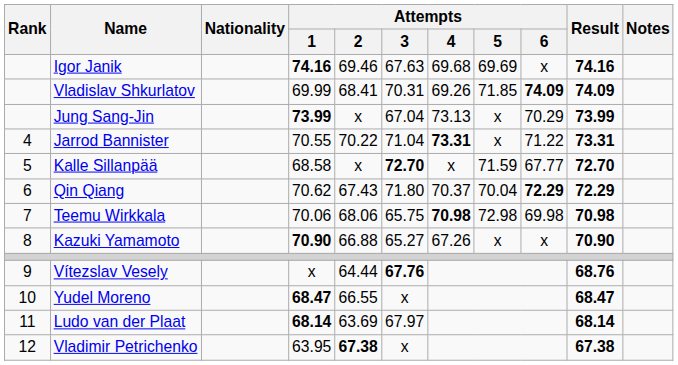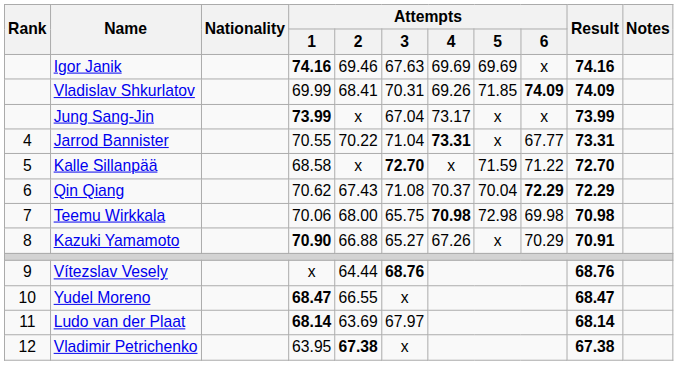Igor Janik | Attempts / 4: 69.68 -> 69.69
Jung Sang-Jin | Attempts / 4: 73.13 -> 73.17
Jung Sang-Jin | Attempts / 6: 70.29 -> x
Jarrod Bannister | Attempts / 6: 71.22 -> 67.77
Kalle Sillanpää | Attempts / 6: 67.77 -> 71.22
Qin Qiang | Attempts / 3: 71.80 -> 71.08
Teemu Wirkkala | Attempts / 2: 68.06 -> 68.00
Kazuki Yamamoto | Attempts / 6: x -> 70.29
Kazuki Yamamoto | Result: 70.90 -> 70.91
Vítezslav Vesely | Attempts / 3: 67.76 -> 68.76
